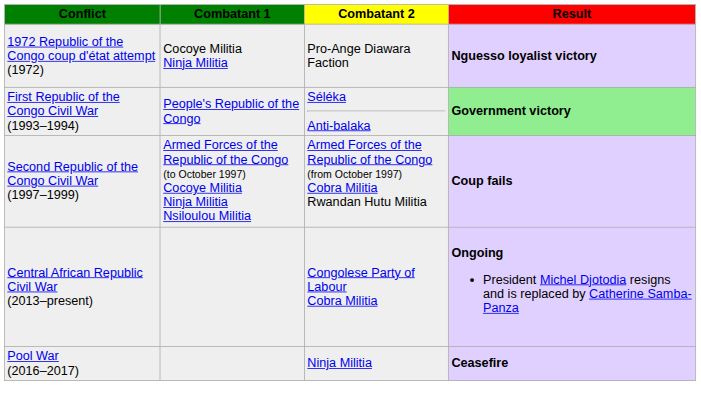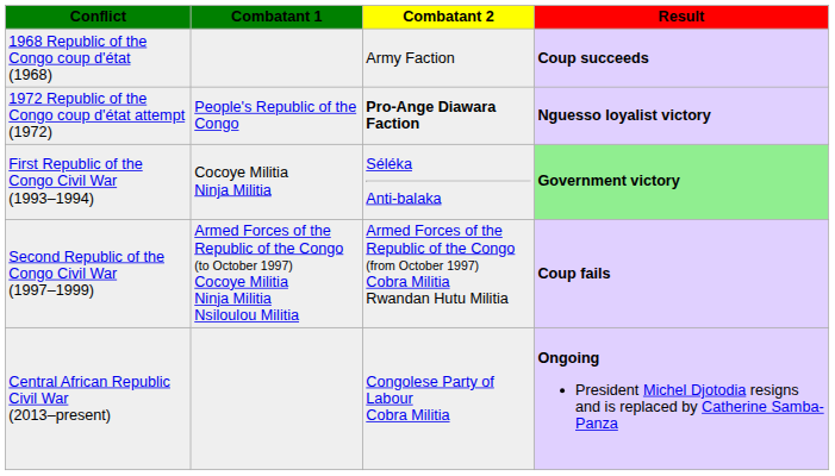+ row: 1968 Republic of the Congo coup d'état (1968) | Army Faction | Coup succeeds
1972 Republic of the Congo coup d'état attempt (1972) | Combatant 1: Cocoye Militia Ninja Militia -> People's Republic of the Congo
1972 Republic of the Congo coup d'état attempt (1972) | Combatant 2: normal -> bold
First Republic of the Congo Civil War (1993–1994) | Combatant 1: People's Republic of the Congo -> Cocoye Militia Ninja Militia
- row: Pool War (2016–2017) | Ninja Militia | Ceasefire
